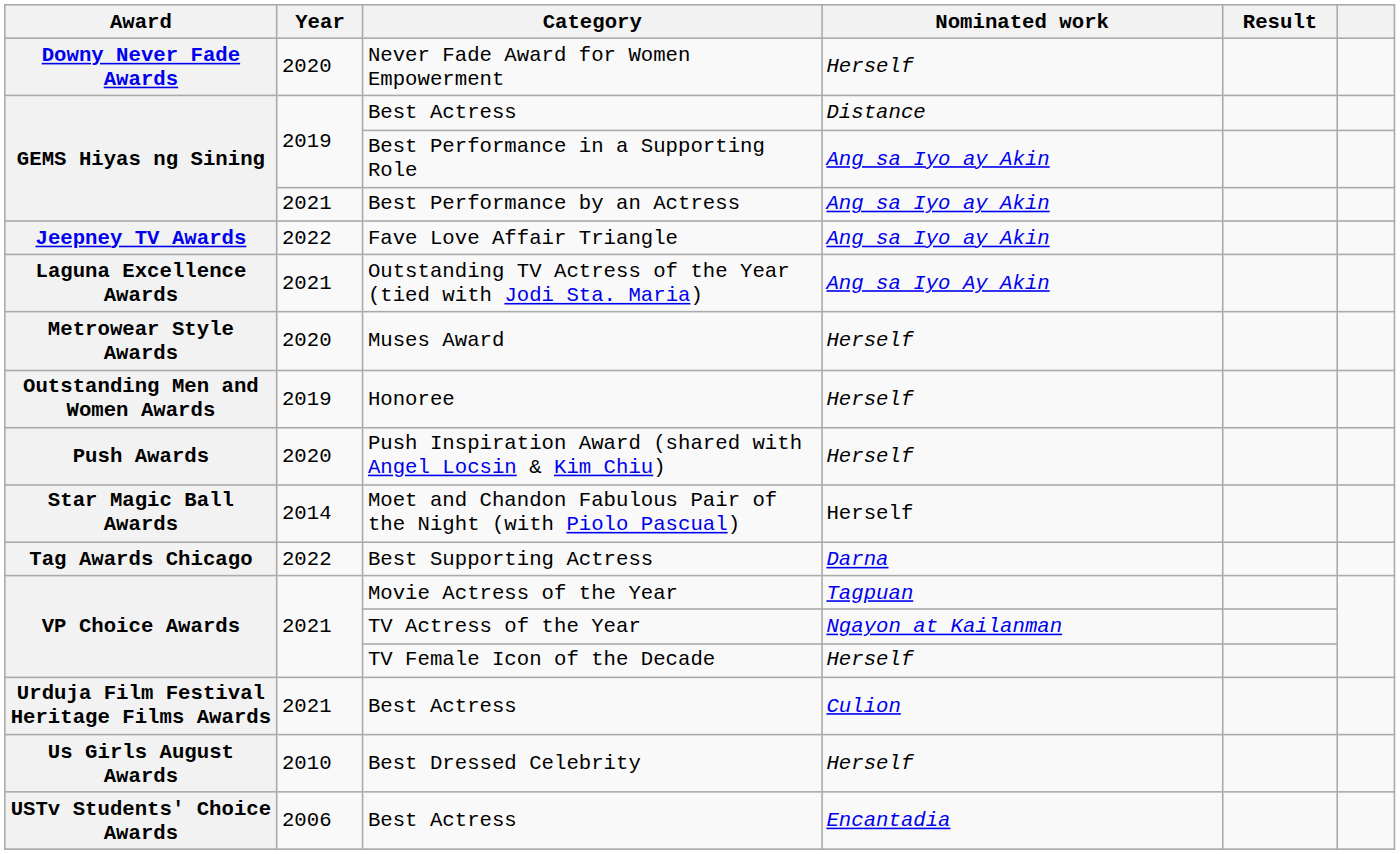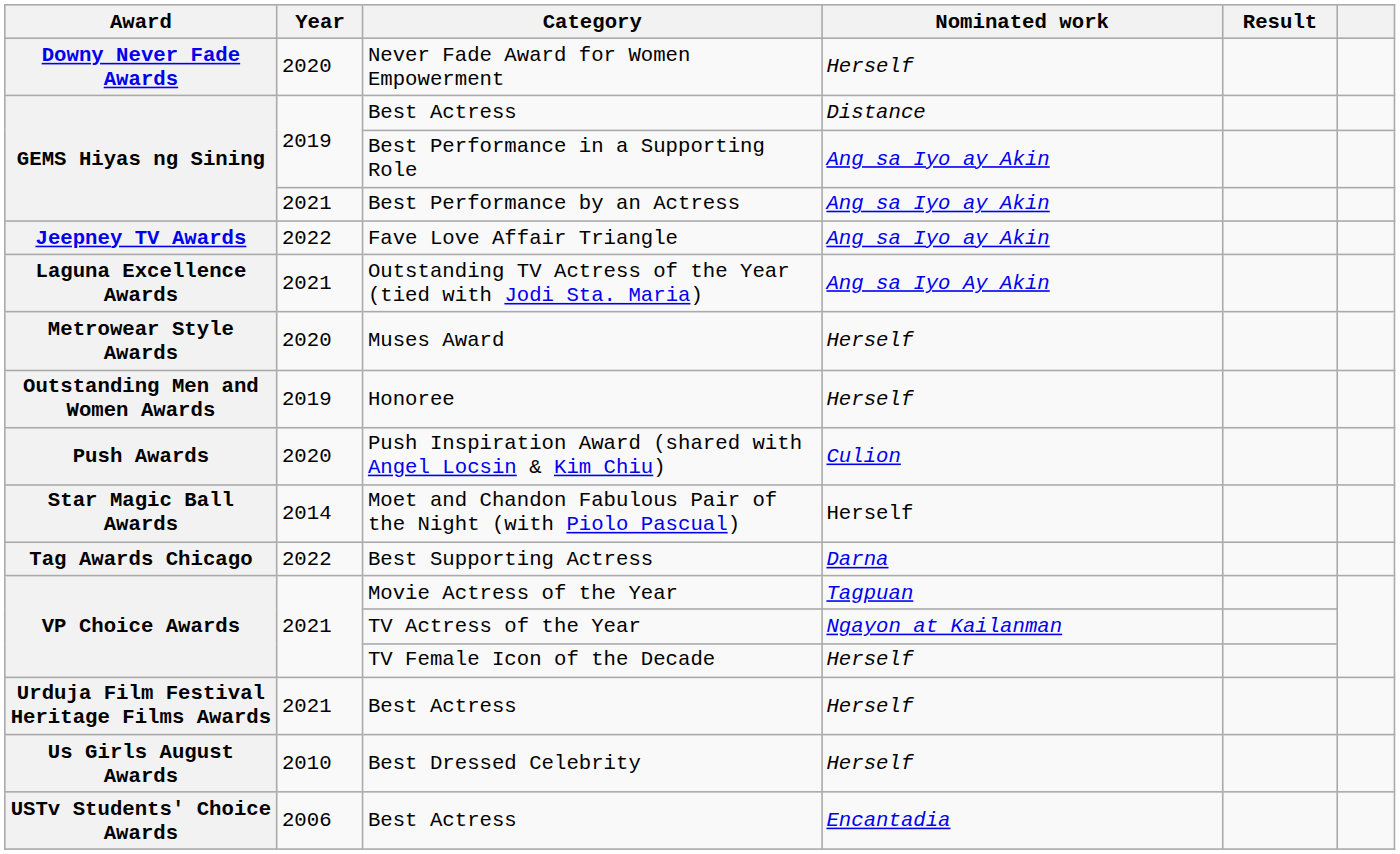Push Inspiration Award (shared with Angel Locsin & Kim Chiu) | Nominated work: Herself -> Culion
Urduja Film Festival Heritage Films Awards / Best Actress | Nominated work: Culion -> Herself
